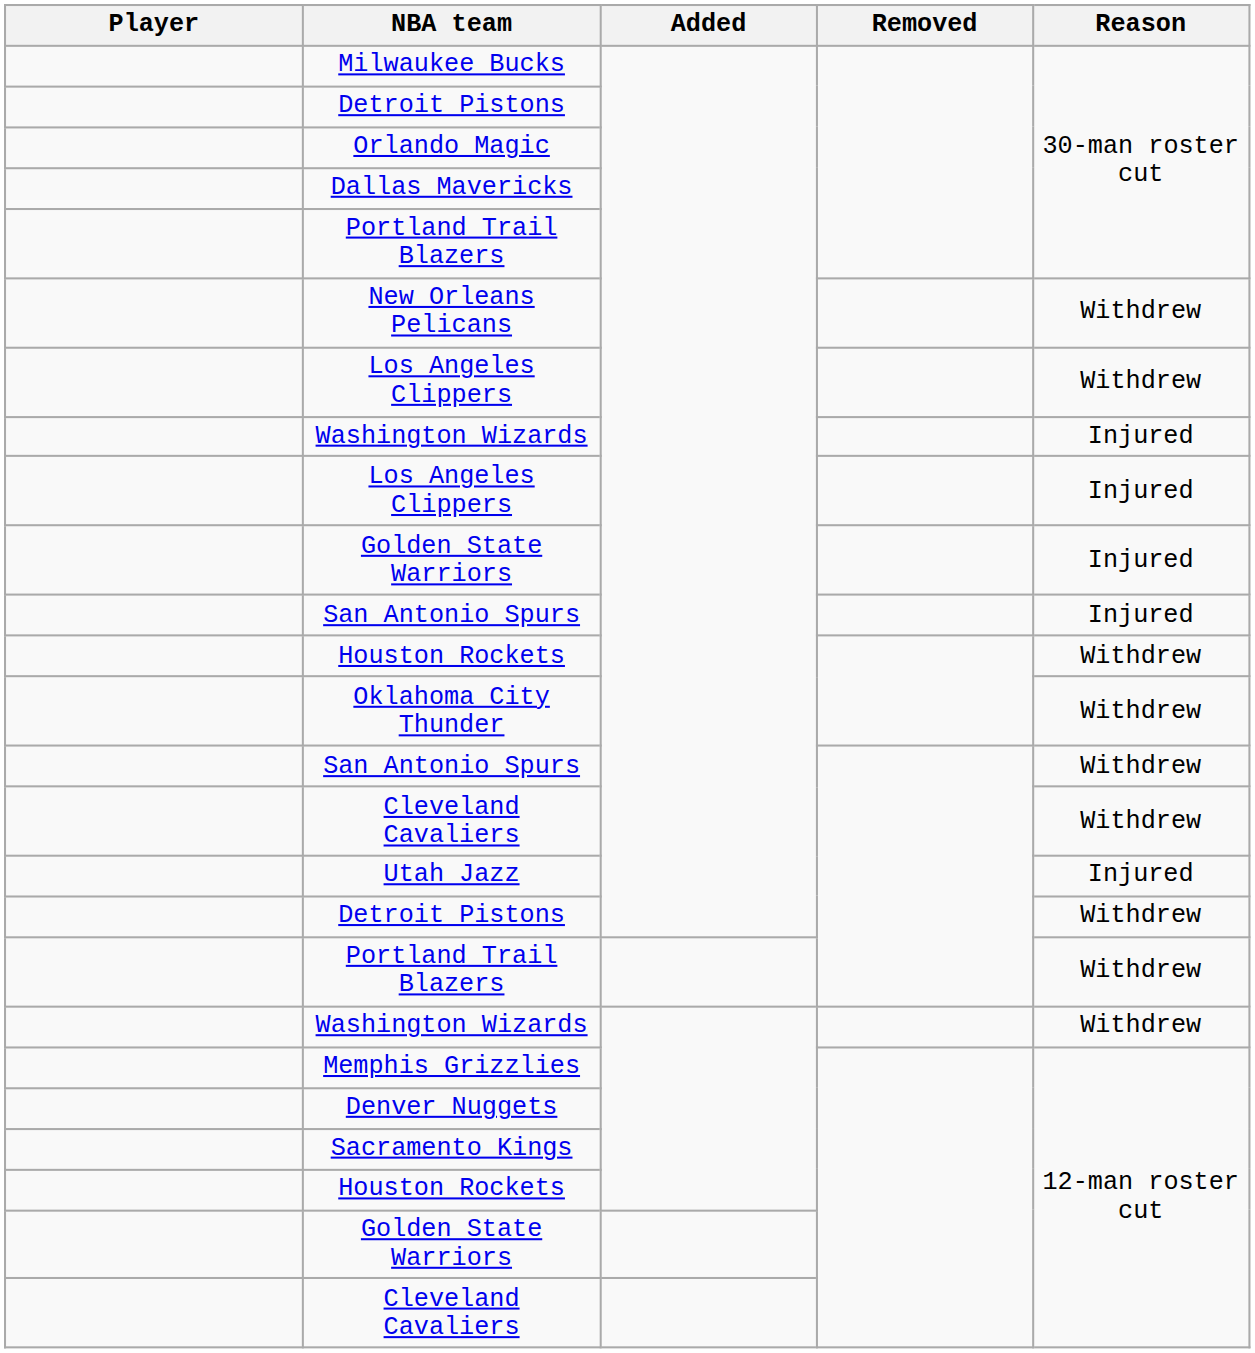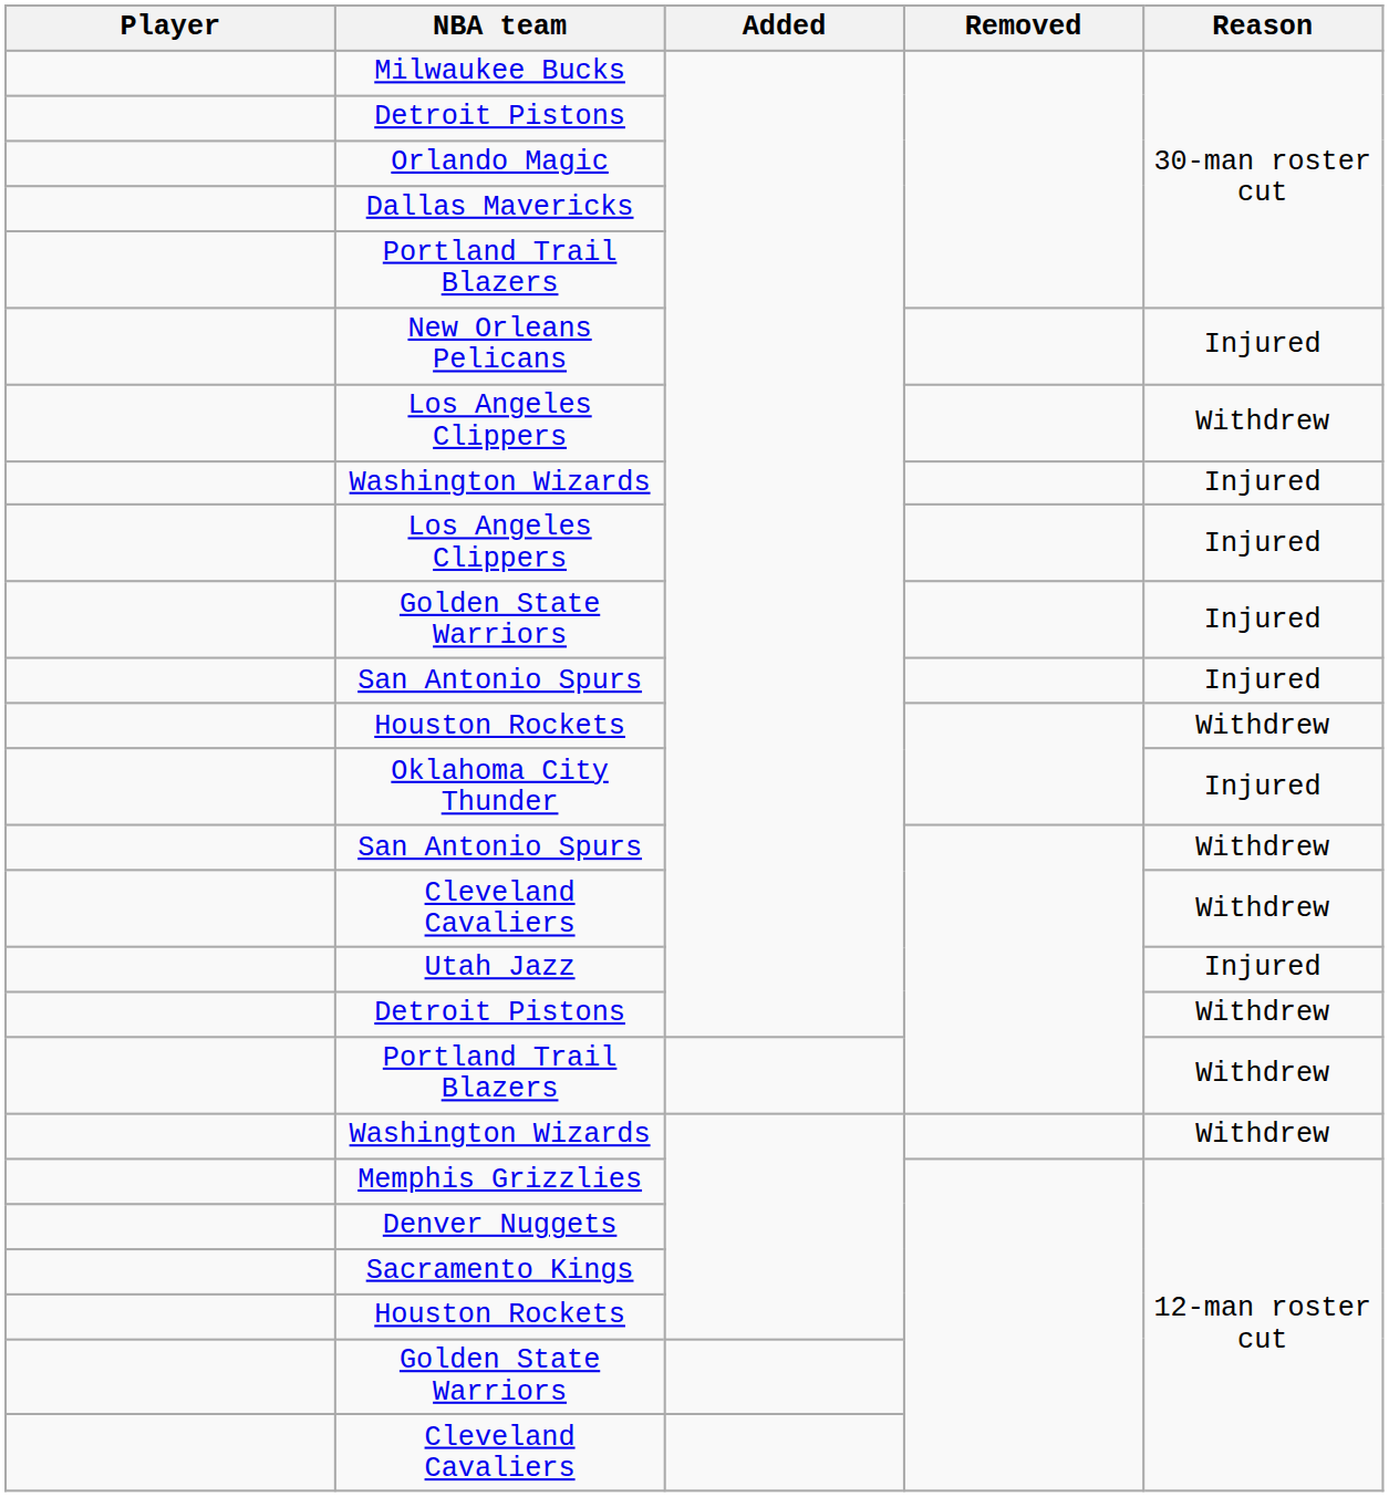New Orleans Pelicans | Reason: Withdrew -> Injured
Oklahoma City Thunder | Reason: Withdrew -> Injured
